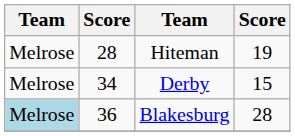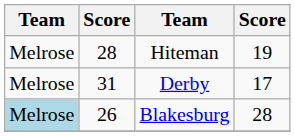Derby | column 2: 34 -> 31
Derby | column 4: 15 -> 17
Blakesburg | column 2: 36 -> 26
